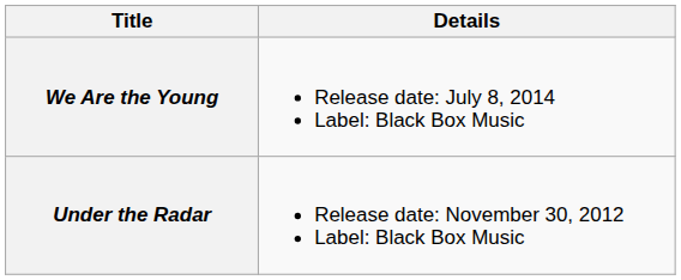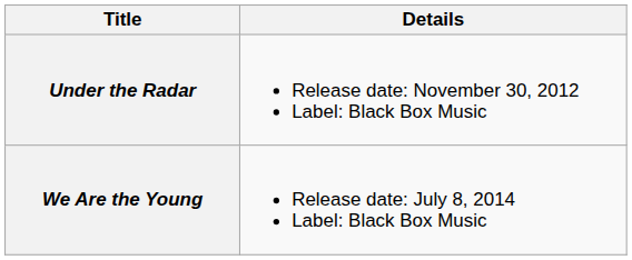rows swapped: Under the Radar <-> We Are the Young
